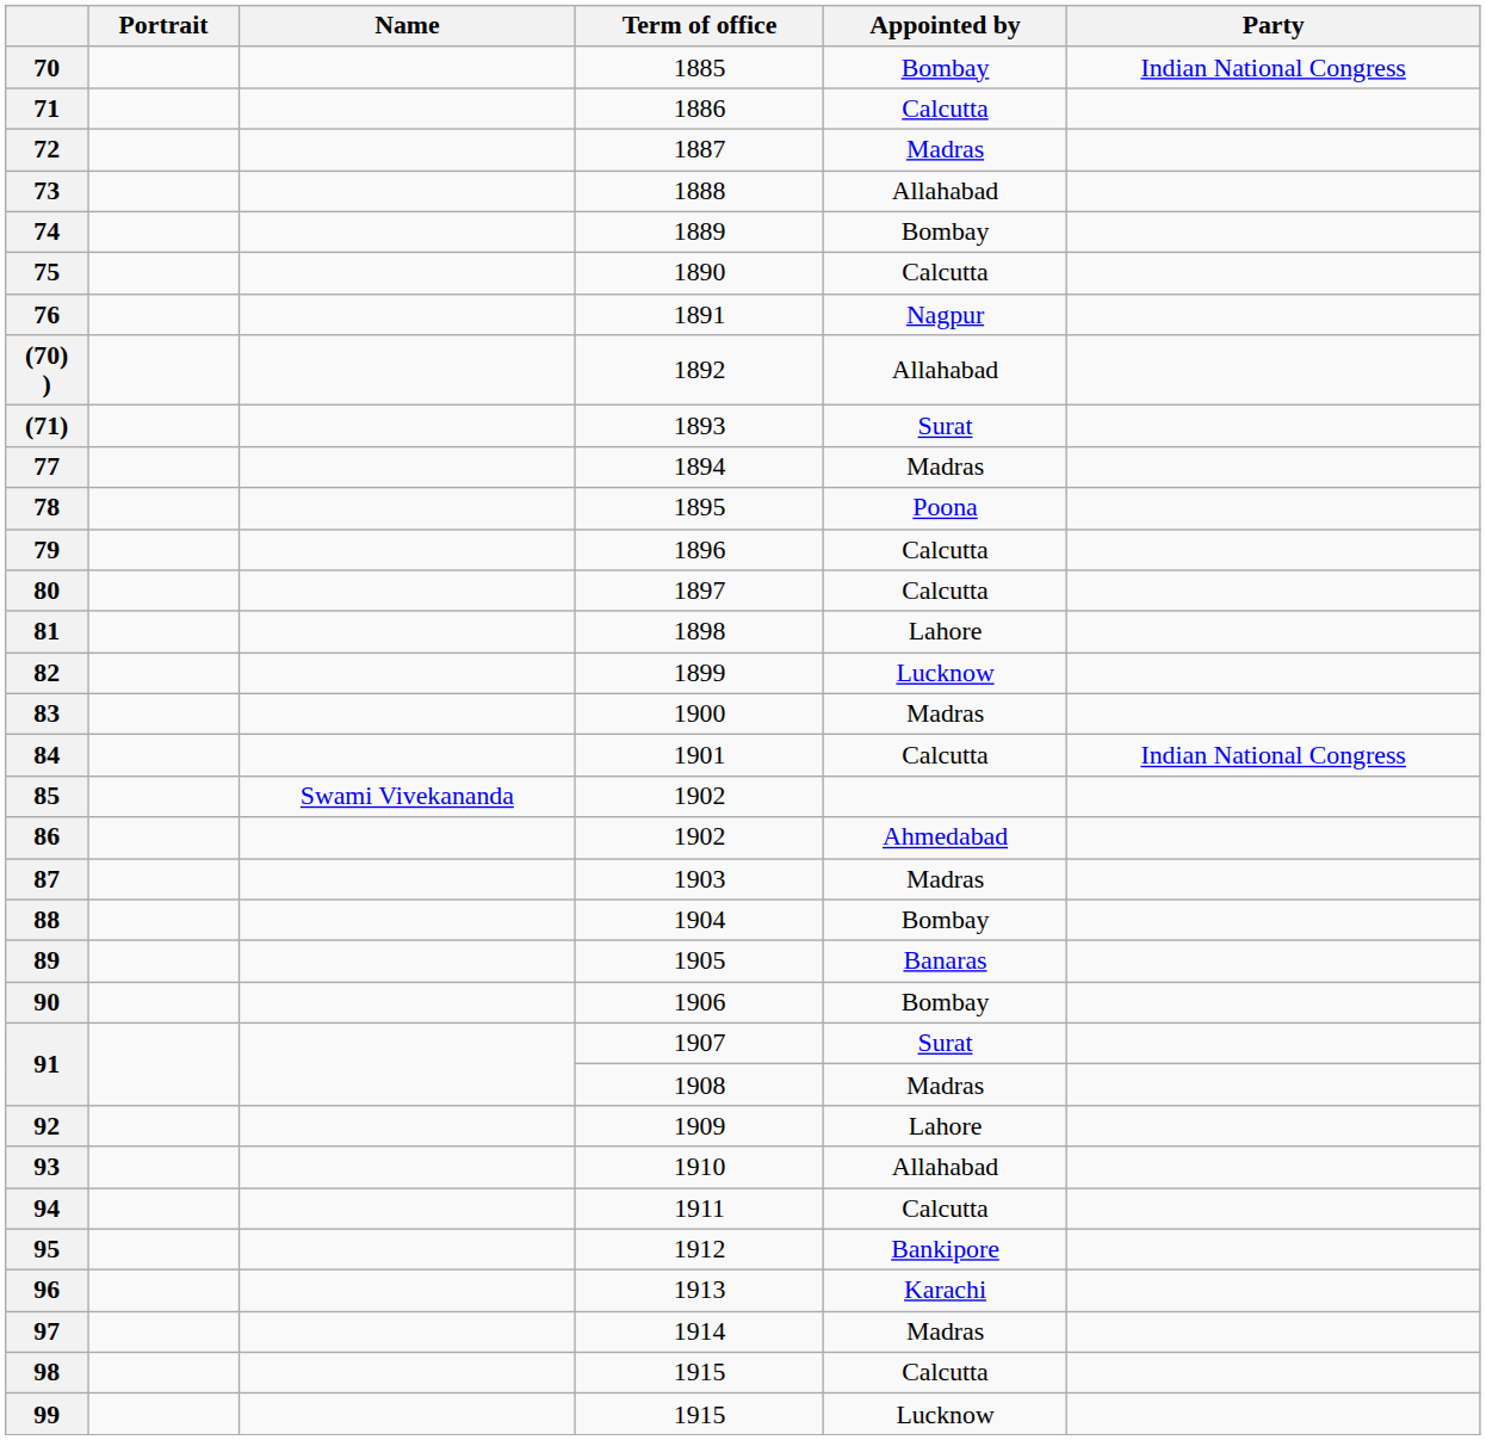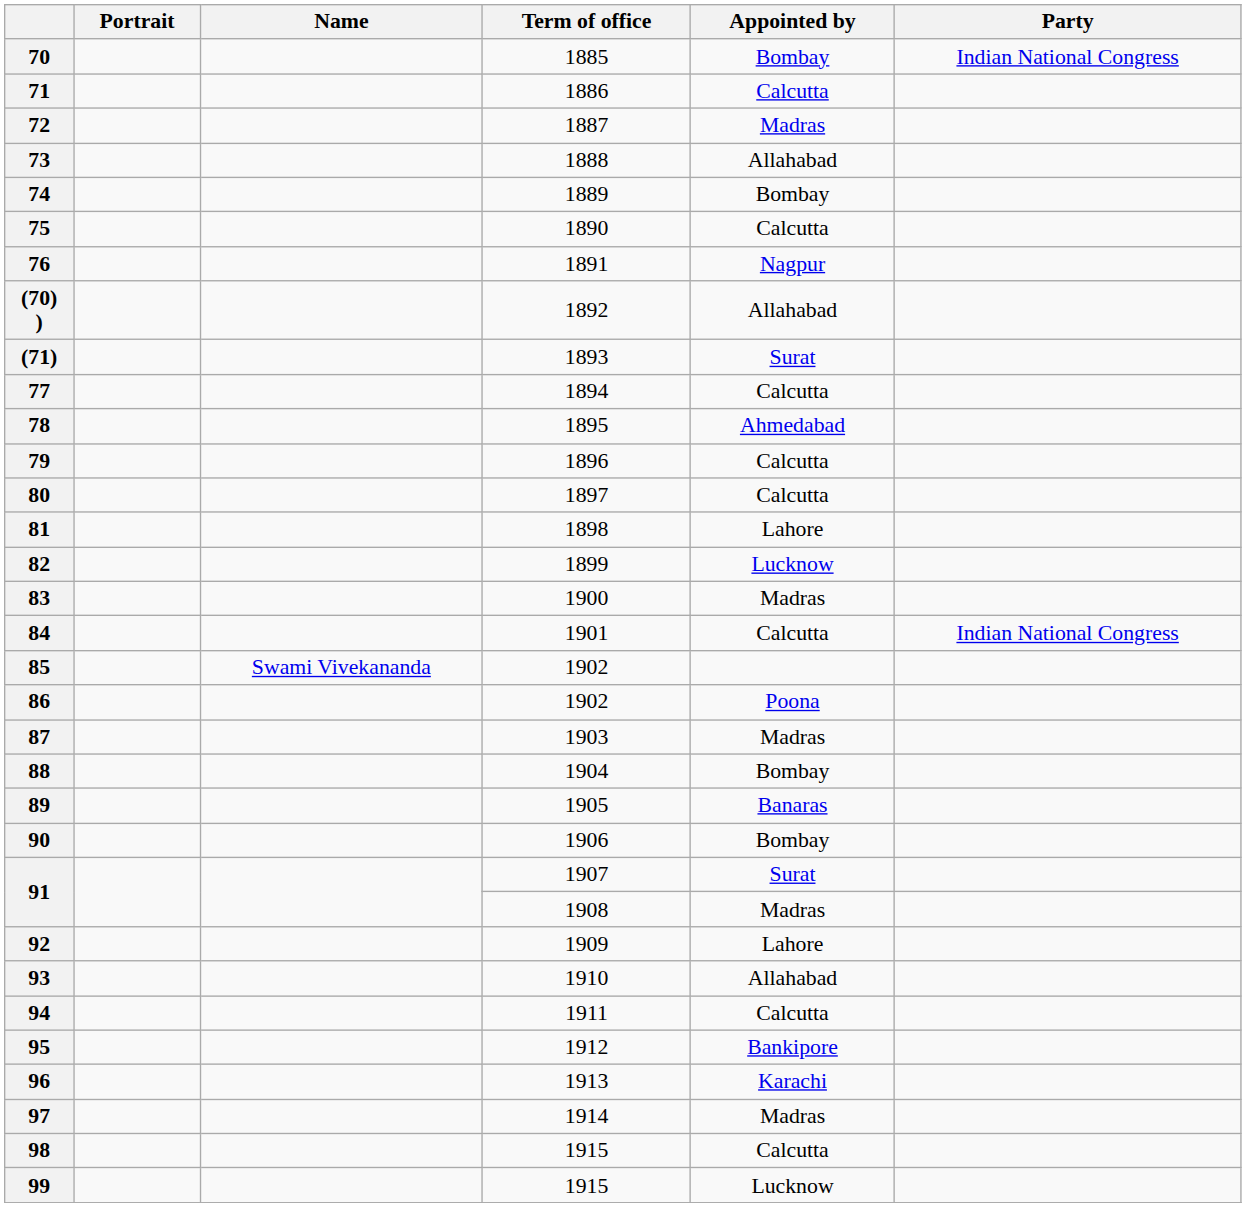77 | Appointed by: Madras -> Calcutta
78 | Appointed by: Poona -> Ahmedabad
86 | Appointed by: Ahmedabad -> Poona
